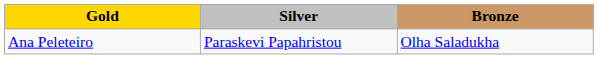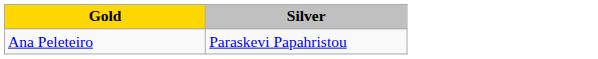- column: Bronze | Olha Saladukha
